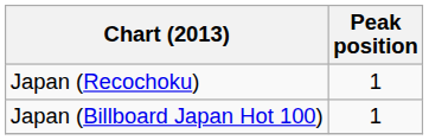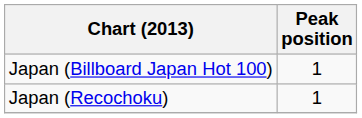rows swapped: Japan (Billboard Japan Hot 100) <-> Japan (Recochoku)
